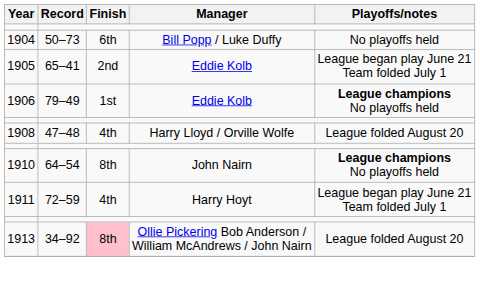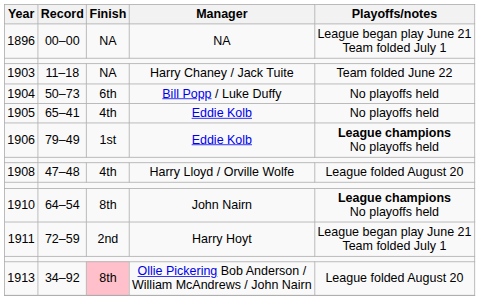+ row: 1896 | 00–00 | NA | NA | League began play June 21 Team folded July 1
+ row: 1903 | 11–18 | NA | Harry Chaney / Jack Tuite | Team folded June 22
1905 | Finish: 2nd -> 4th
1905 | Playoffs/notes: League began play June 21 Team folded July 1 -> No playoffs held
1911 | Finish: 4th -> 2nd
